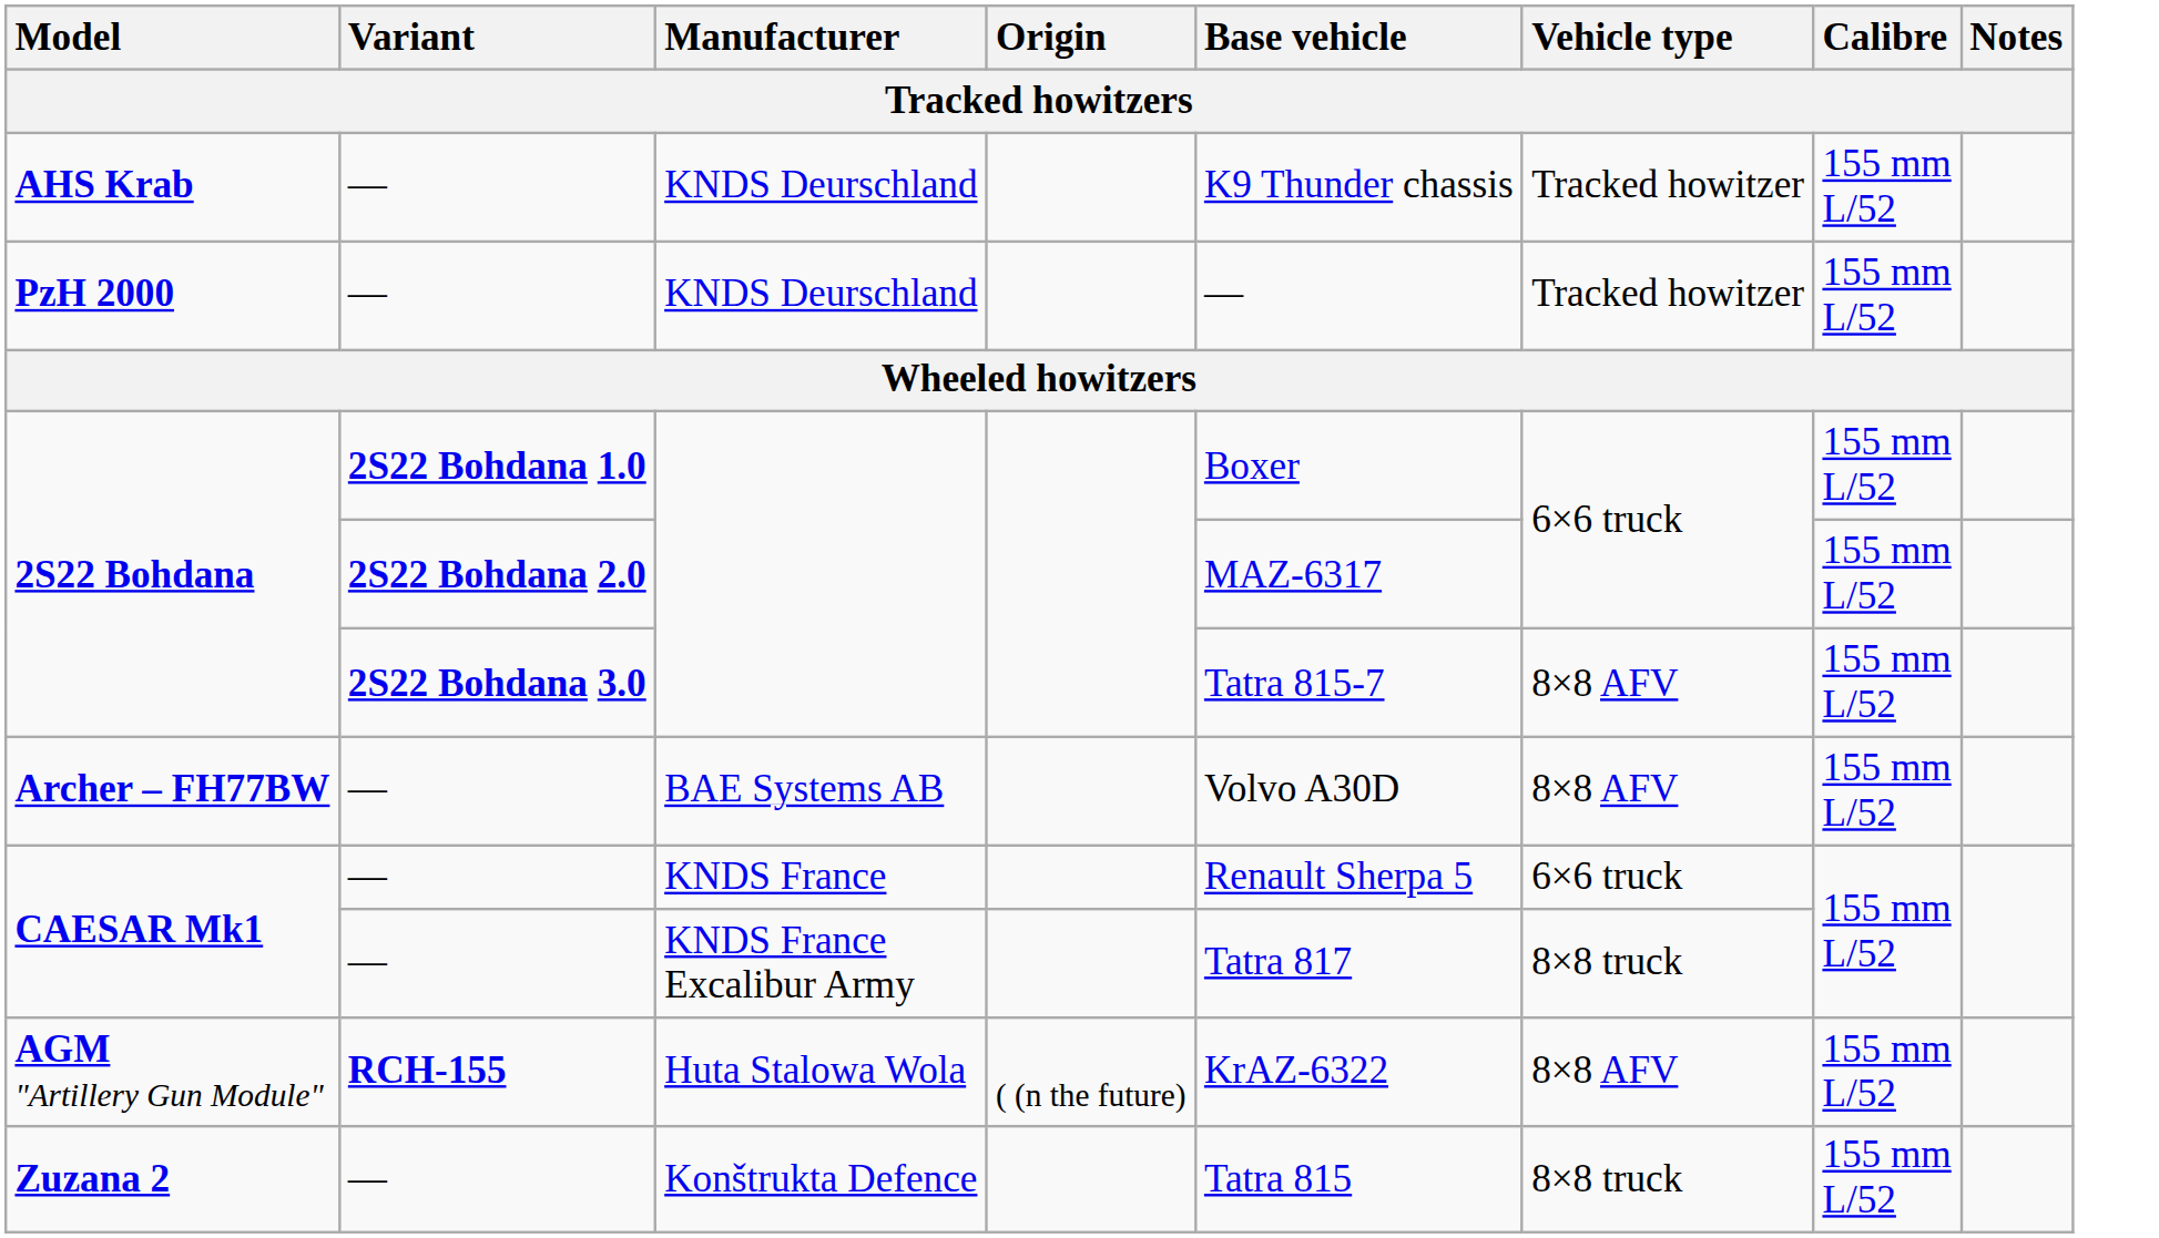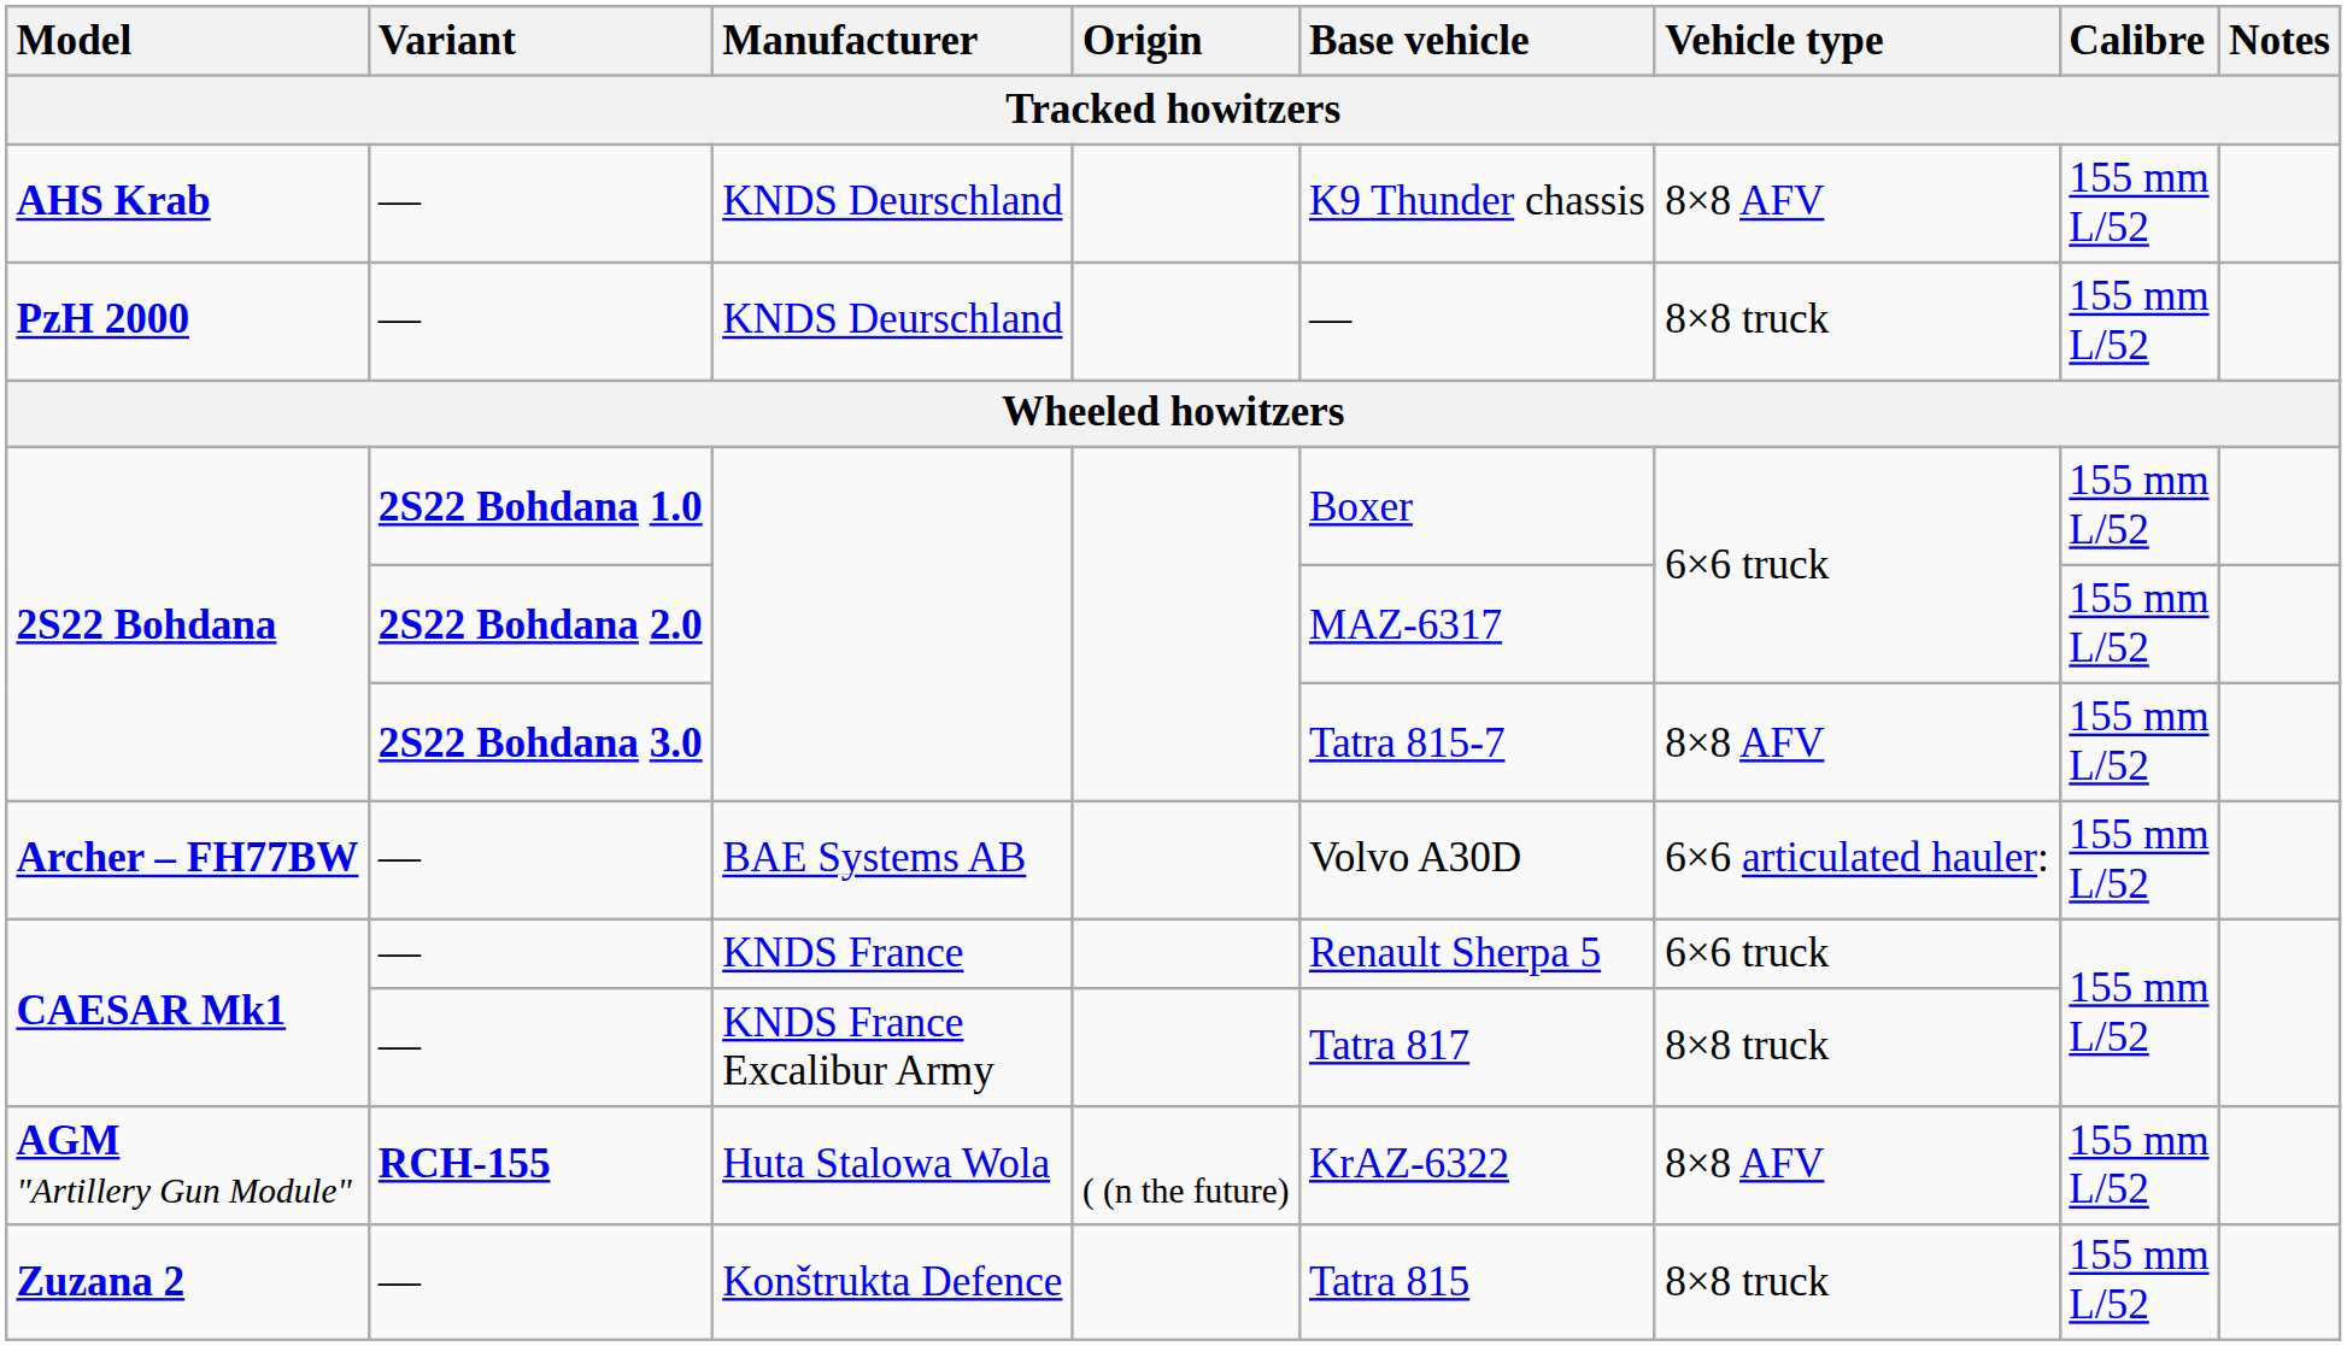AHS Krab | Vehicle type: Tracked howitzer -> 8×8 AFV
PzH 2000 | Vehicle type: Tracked howitzer -> 8×8 truck
Archer – FH77BW | Vehicle type: 8×8 AFV -> 6×6 articulated hauler:
